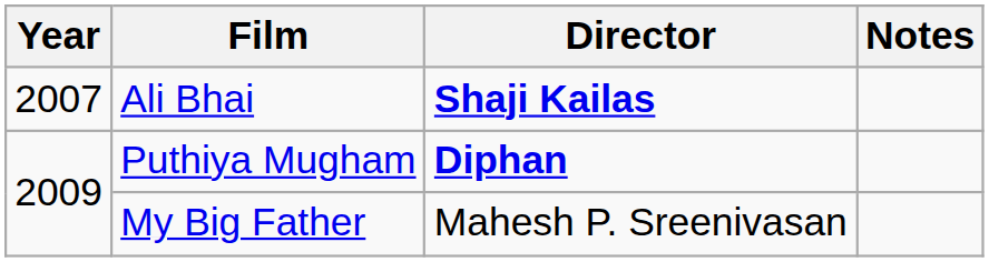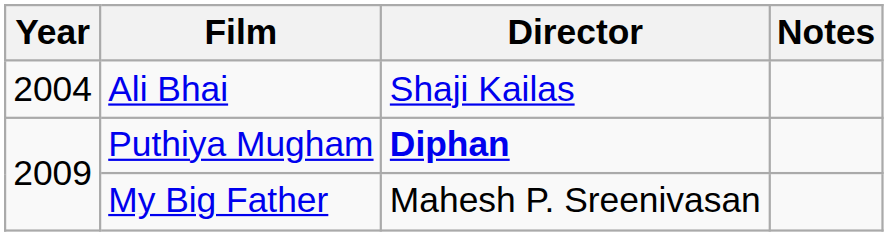Ali Bhai | Year: 2007 -> 2004
Ali Bhai | Director: bold -> normal
